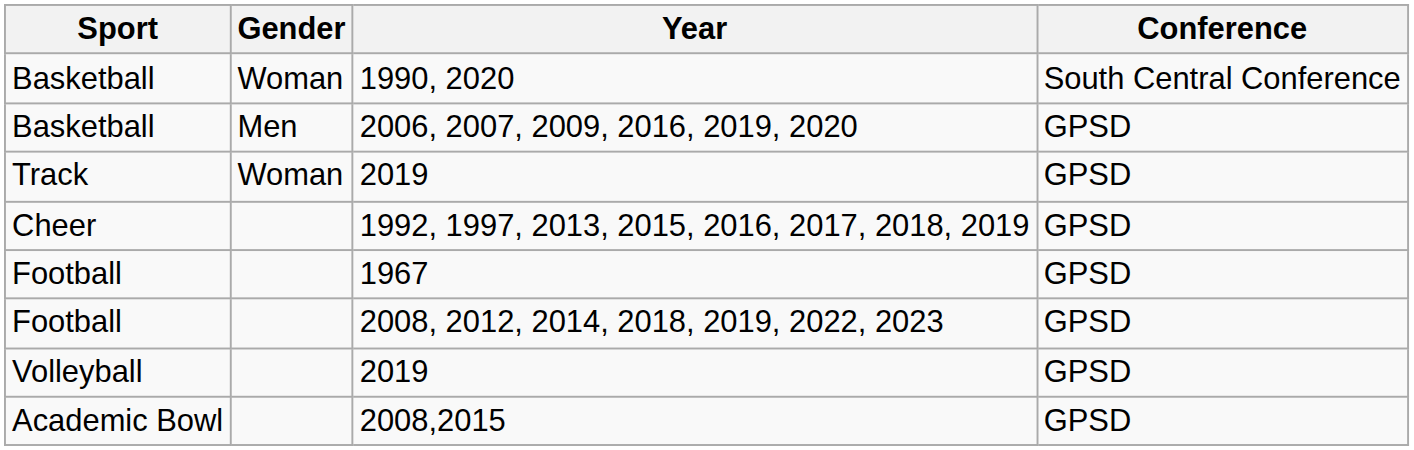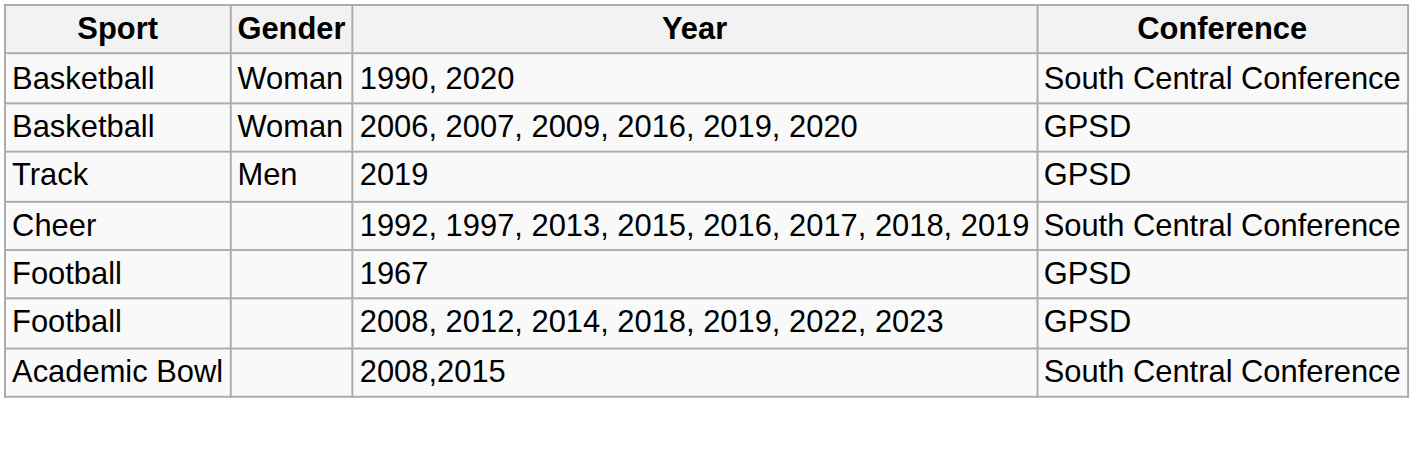2006, 2007, 2009, 2016, 2019, 2020 | Gender: Men -> Woman
Track / 2019 | Gender: Woman -> Men
1992, 1997, 2013, 2015, 2016, 2017, 2018, 2019 | Conference: GPSD -> South Central Conference
- row: Volleyball | 2019 | GPSD
2008,2015 | Conference: GPSD -> South Central Conference
